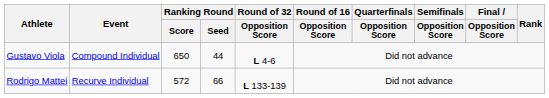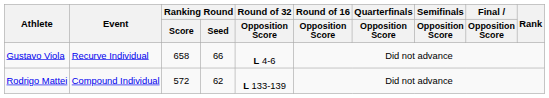Gustavo Viola | Event: Compound Individual -> Recurve Individual
Gustavo Viola | Ranking Round / Score: 650 -> 658
Gustavo Viola | Ranking Round / Seed: 44 -> 66
Rodrigo Mattei | Event: Recurve Individual -> Compound Individual
Rodrigo Mattei | Ranking Round / Seed: 66 -> 62
